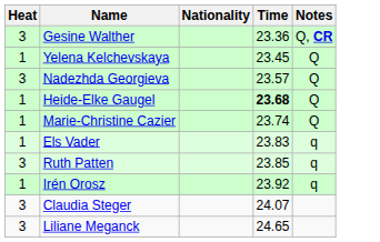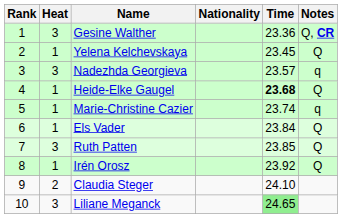+ column: Rank | 1 | 2 | 3 | 4 | 5 | 6 | 7 | 8 | 9 | 10
Nadezhda Georgieva | Notes: Q -> q
Marie-Christine Cazier | Notes: Q -> q
Els Vader | Time: 23.83 -> 23.84
Els Vader | Notes: q -> Q
Ruth Patten | Notes: q -> Q
Irén Orosz | Notes: q -> Q
Claudia Steger | Heat: 3 -> 2
Claudia Steger | Time: 24.07 -> 24.10
Liliane Meganck | Time: no background -> lightgreen background
